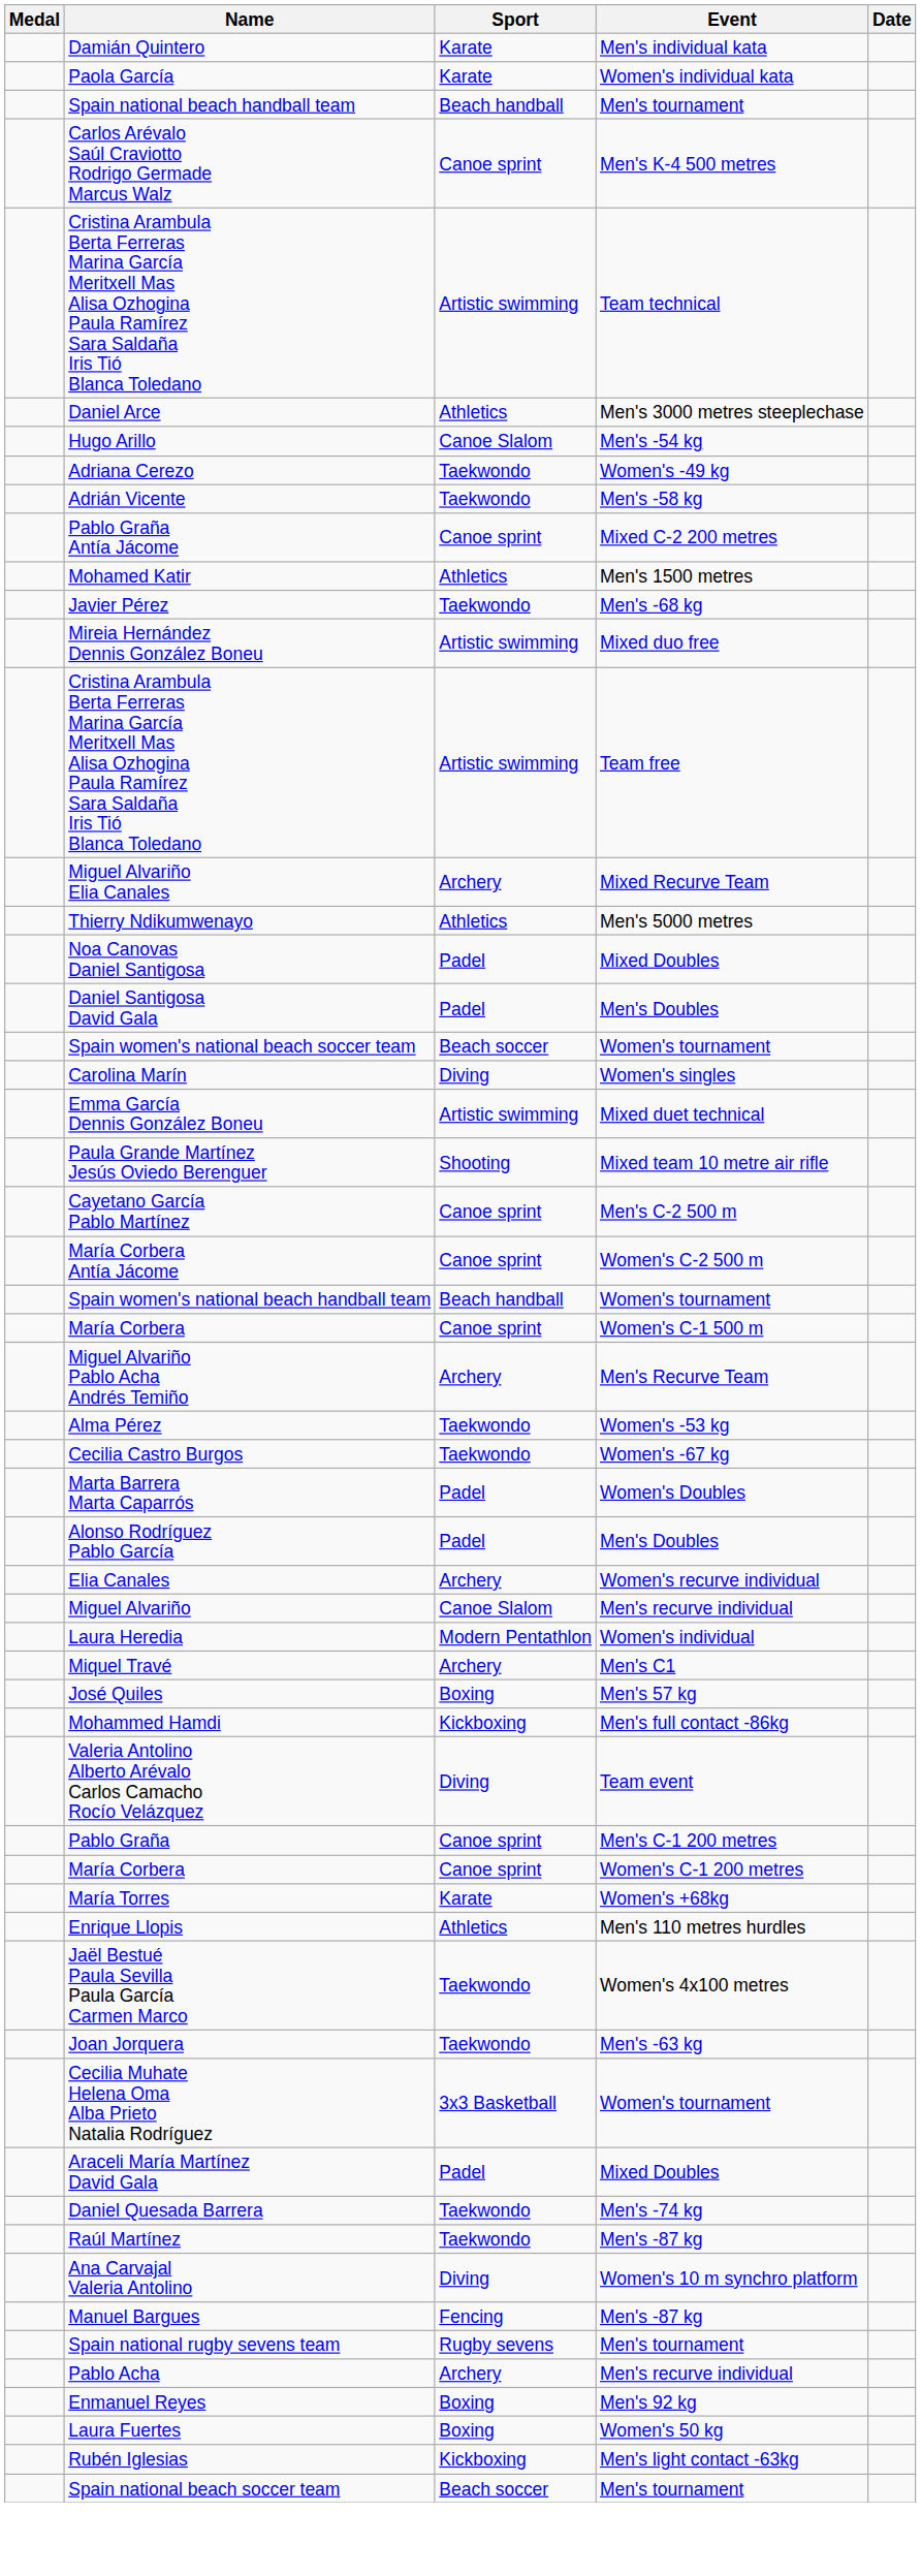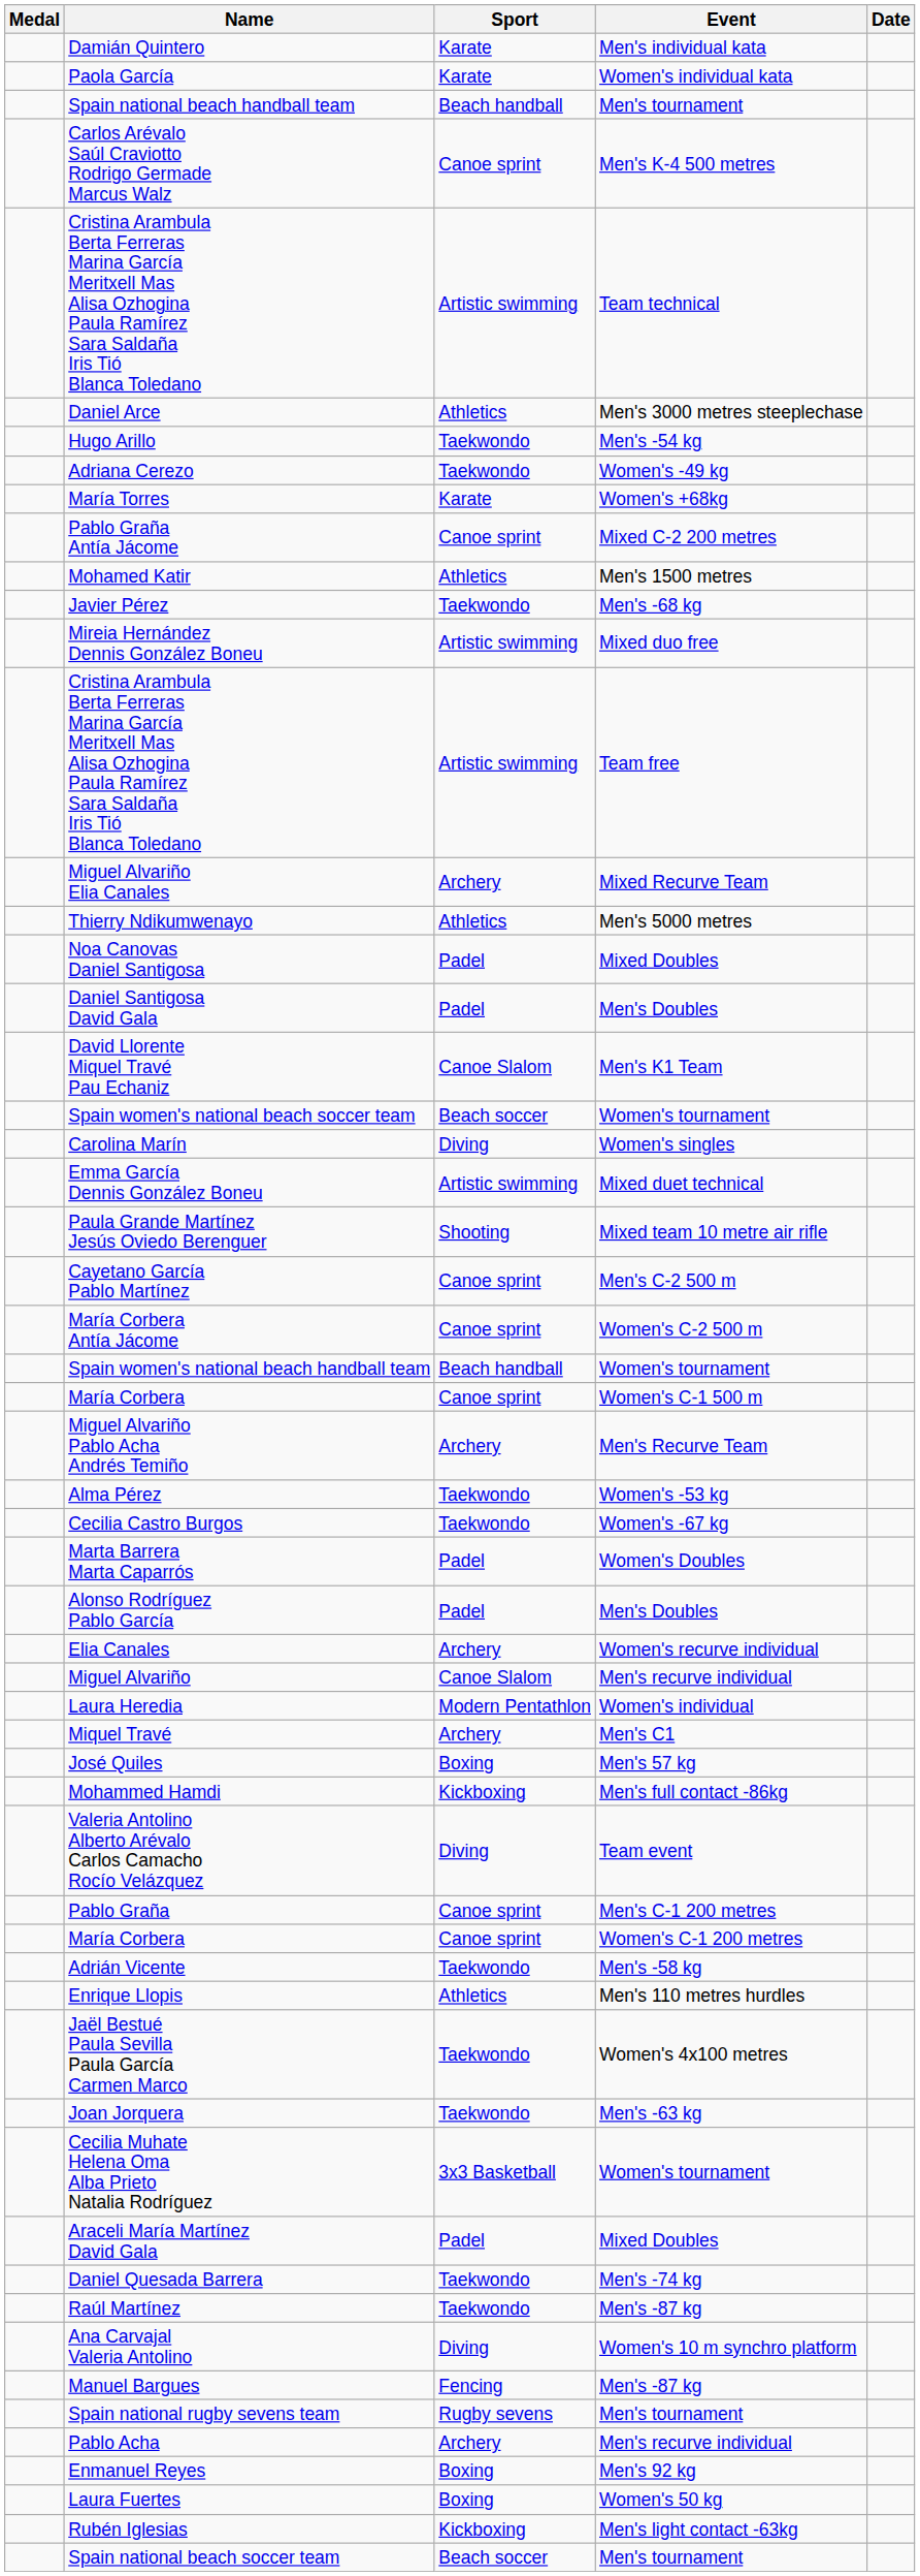Hugo Arillo | Sport: Canoe Slalom -> Taekwondo
rows swapped: Adrián Vicente <-> María Torres
+ row: David Llorente Miquel Travé Pau Echaniz | Canoe Slalom | Men's K1 Team
